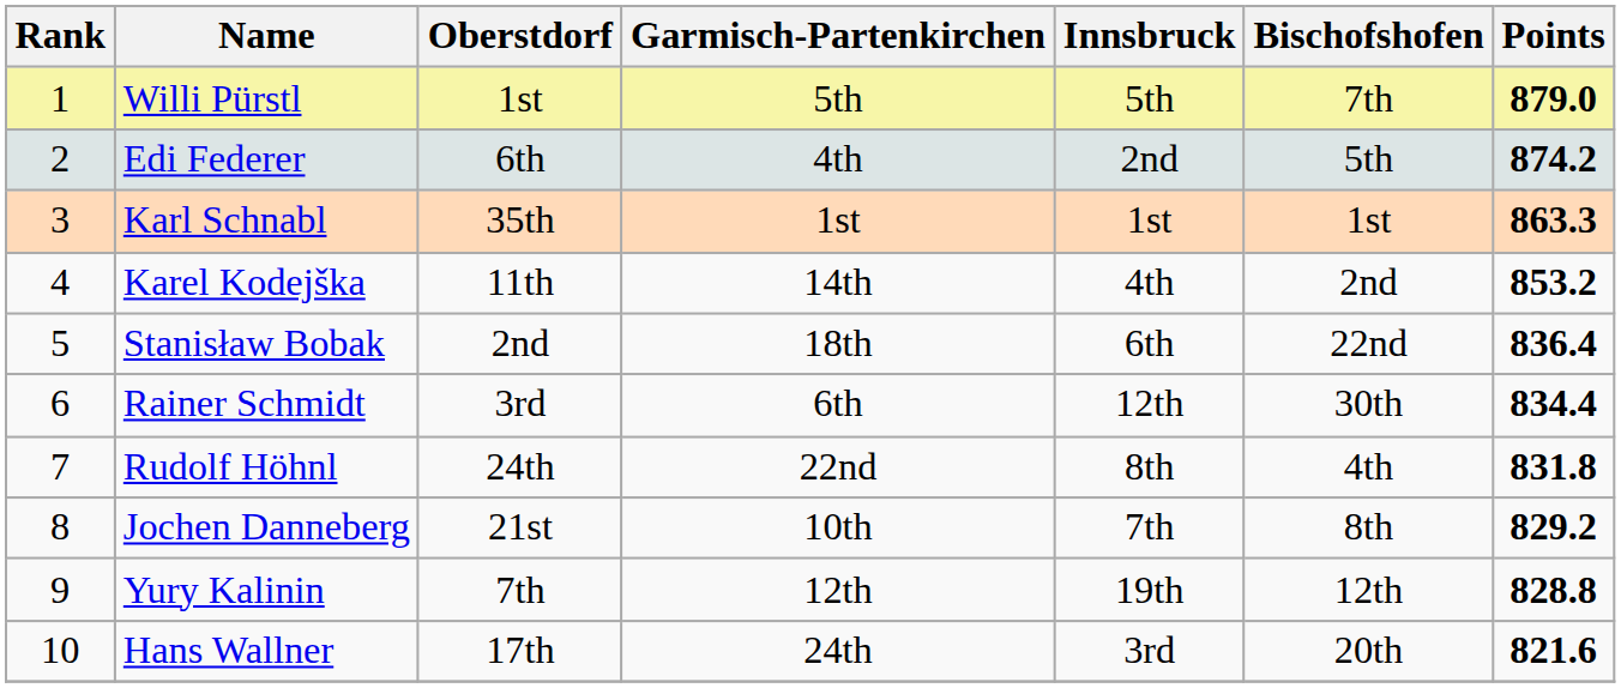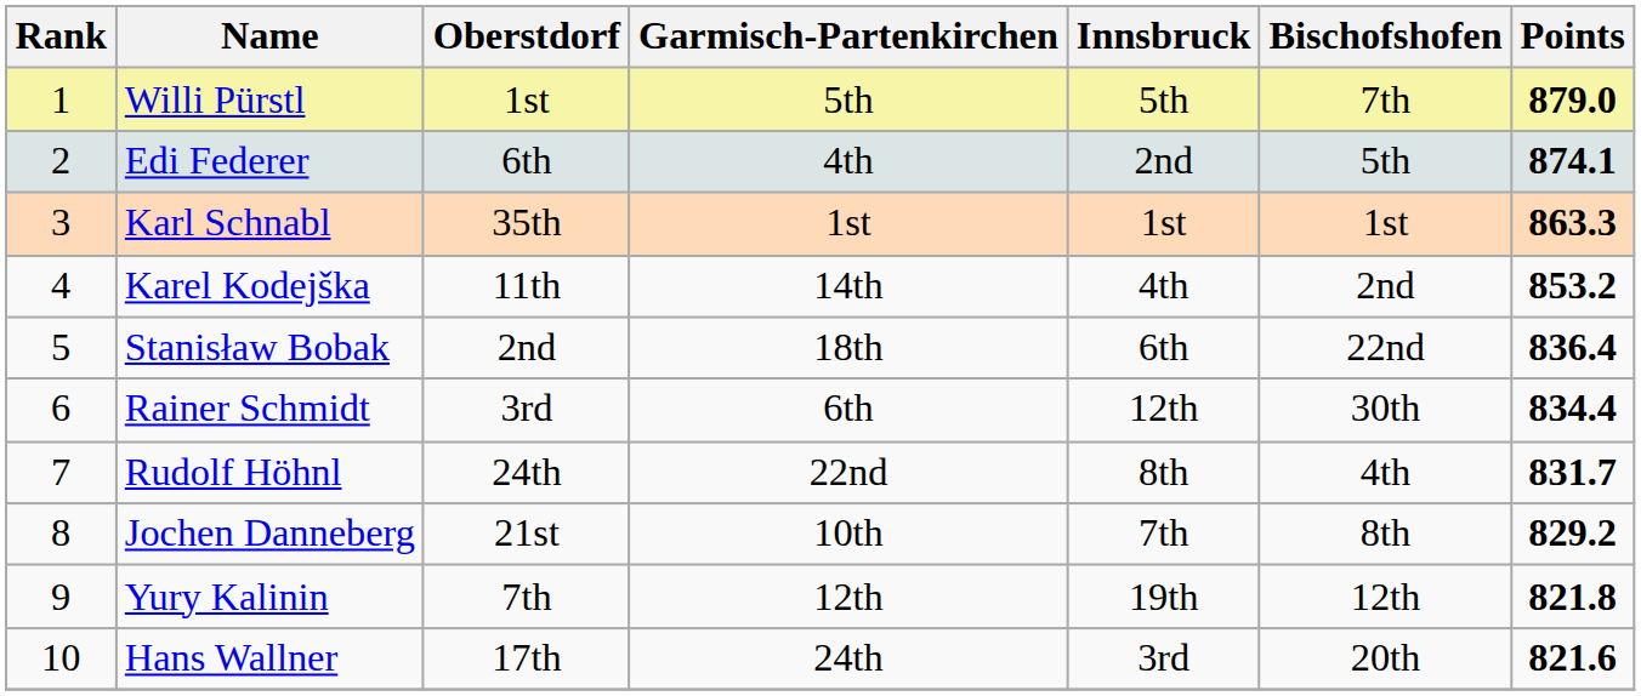Edi Federer | Points: 874.2 -> 874.1
Rudolf Höhnl | Points: 831.8 -> 831.7
Yury Kalinin | Points: 828.8 -> 821.8
